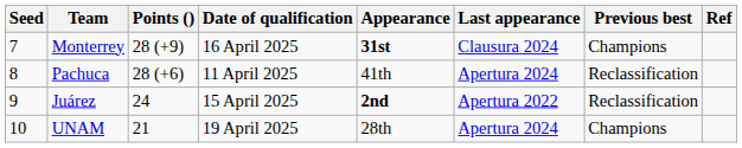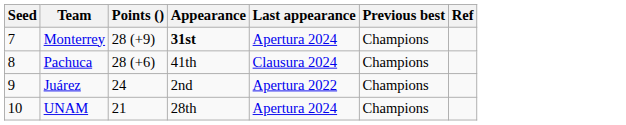- column: Date of qualification | 16 April 2025 | 11 April 2025 | 15 April 2025 | 19 April 2025
Monterrey | Last appearance: Clausura 2024 -> Apertura 2024
Pachuca | Last appearance: Apertura 2024 -> Clausura 2024
Pachuca | Previous best: Reclassification -> Champions
Juárez | Appearance: bold -> normal
Juárez | Previous best: Reclassification -> Champions
